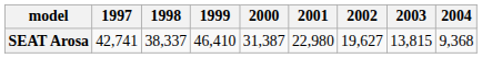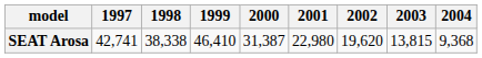SEAT Arosa | 1998: 38,337 -> 38,338
SEAT Arosa | 2002: 19,627 -> 19,620
